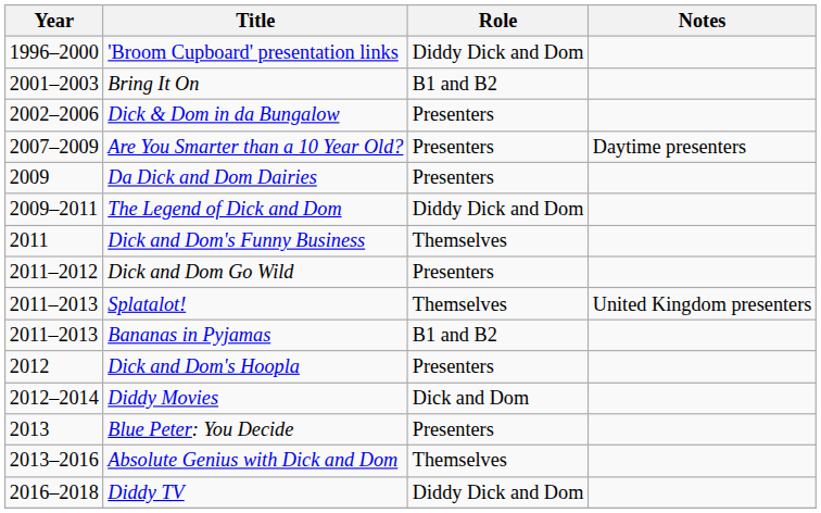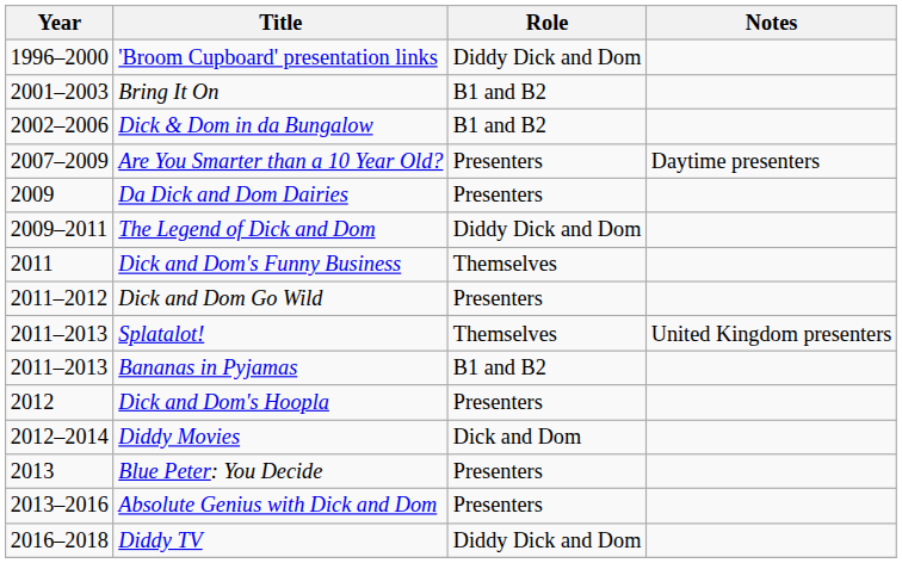Dick & Dom in da Bungalow | Role: Presenters -> B1 and B2
Absolute Genius with Dick and Dom | Role: Themselves -> Presenters
